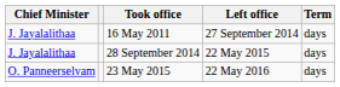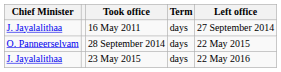columns swapped: Left office <-> Term
28 September 2014 | Chief Minister: J. Jayalalithaa -> O. Panneerselvam
23 May 2015 | Chief Minister: O. Panneerselvam -> J. Jayalalithaa
